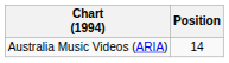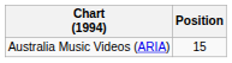Australia Music Videos (ARIA) | Position: 14 -> 15
